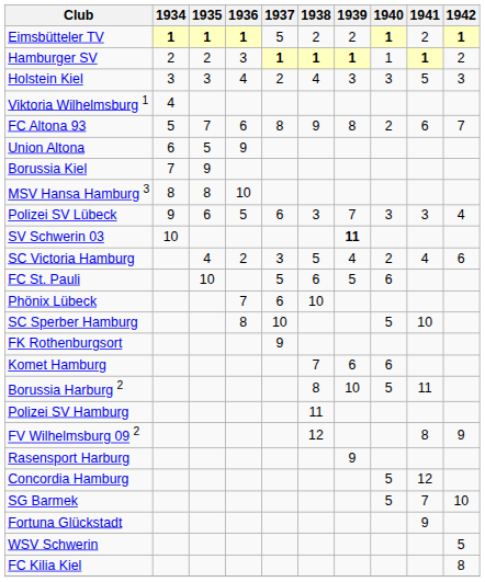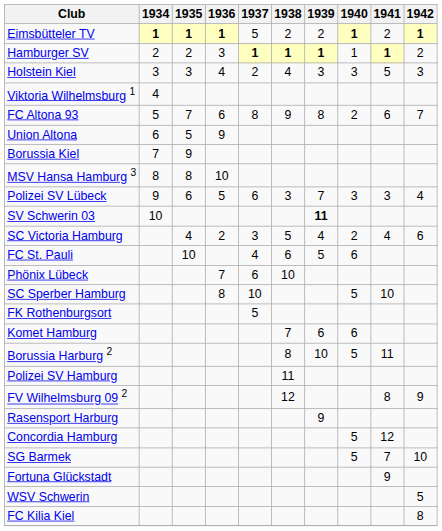FC St. Pauli | 1937: 5 -> 4
FK Rothenburgsort | 1937: 9 -> 5
